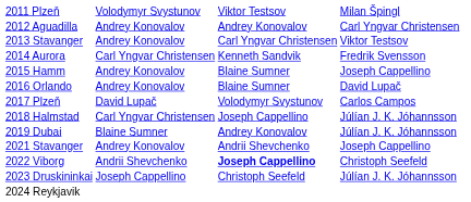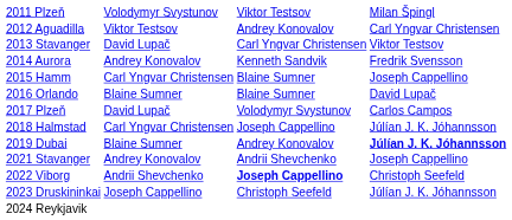2012 Aguadilla | column 2: Andrey Konovalov -> Viktor Testsov
2013 Stavanger | column 2: Andrey Konovalov -> David Lupač
2014 Aurora | column 2: Carl Yngvar Christensen -> Andrey Konovalov
2015 Hamm | column 2: Andrey Konovalov -> Carl Yngvar Christensen
2016 Orlando | column 2: Andrey Konovalov -> Blaine Sumner
2019 Dubai | column 4: normal -> bold
